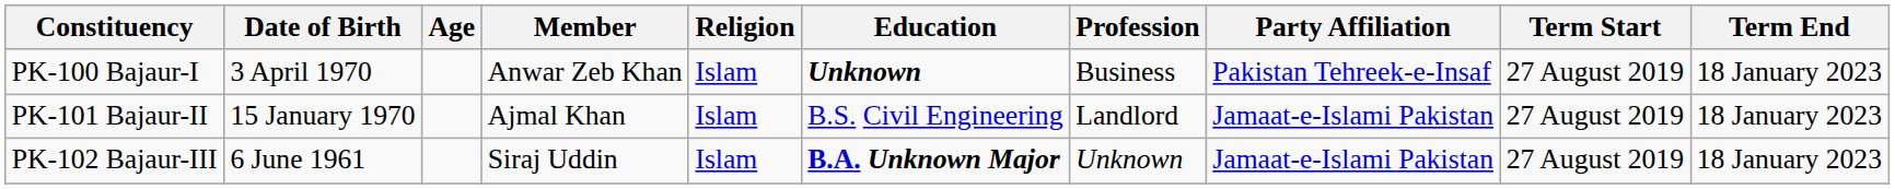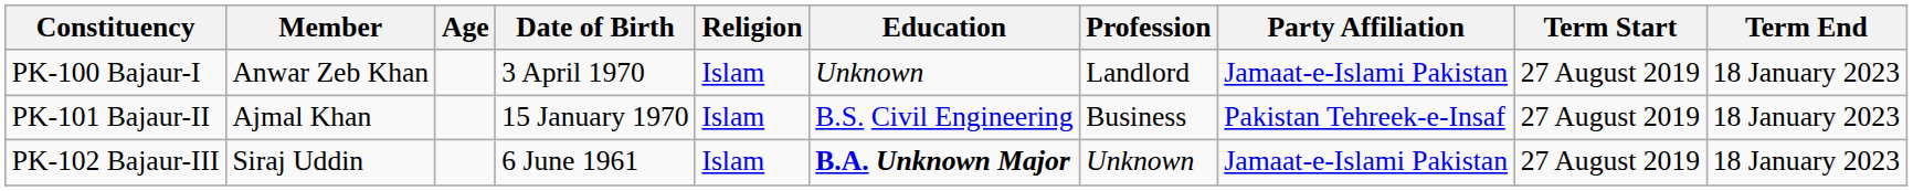columns swapped: Member <-> Date of Birth
PK-100 Bajaur-I | Education: bold -> normal
PK-100 Bajaur-I | Profession: Business -> Landlord
PK-100 Bajaur-I | Party Affiliation: Pakistan Tehreek-e-Insaf -> Jamaat-e-Islami Pakistan
PK-101 Bajaur-II | Profession: Landlord -> Business
PK-101 Bajaur-II | Party Affiliation: Jamaat-e-Islami Pakistan -> Pakistan Tehreek-e-Insaf
